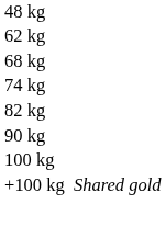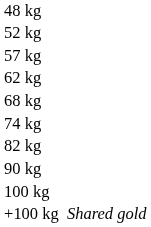+ row: 52 kg
+ row: 57 kg
